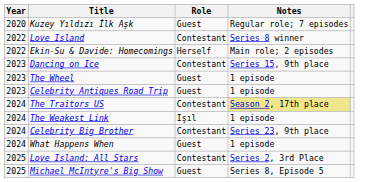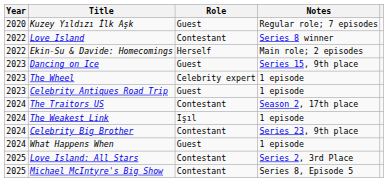Dancing on Ice | Role: Contestant -> Guest
The Wheel | Role: Guest -> Celebrity expert
The Traitors US | Notes: khaki background -> no background
Michael McIntyre's Big Show | Role: Guest -> Contestant
